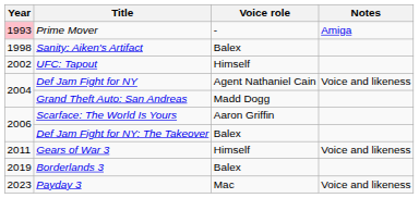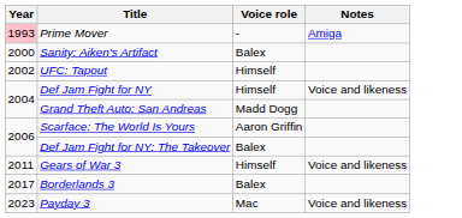Sanity: Aiken's Artifact | Year: 1998 -> 2000
Def Jam Fight for NY | Voice role: Agent Nathaniel Cain -> Himself
Borderlands 3 | Year: 2019 -> 2017
